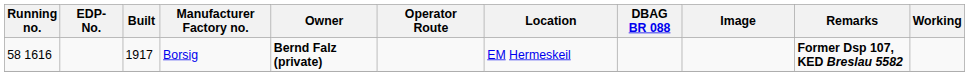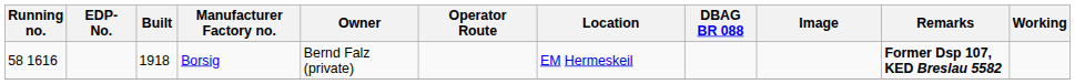Borsig | Built: 1917 -> 1918
Borsig | Owner: bold -> normal
